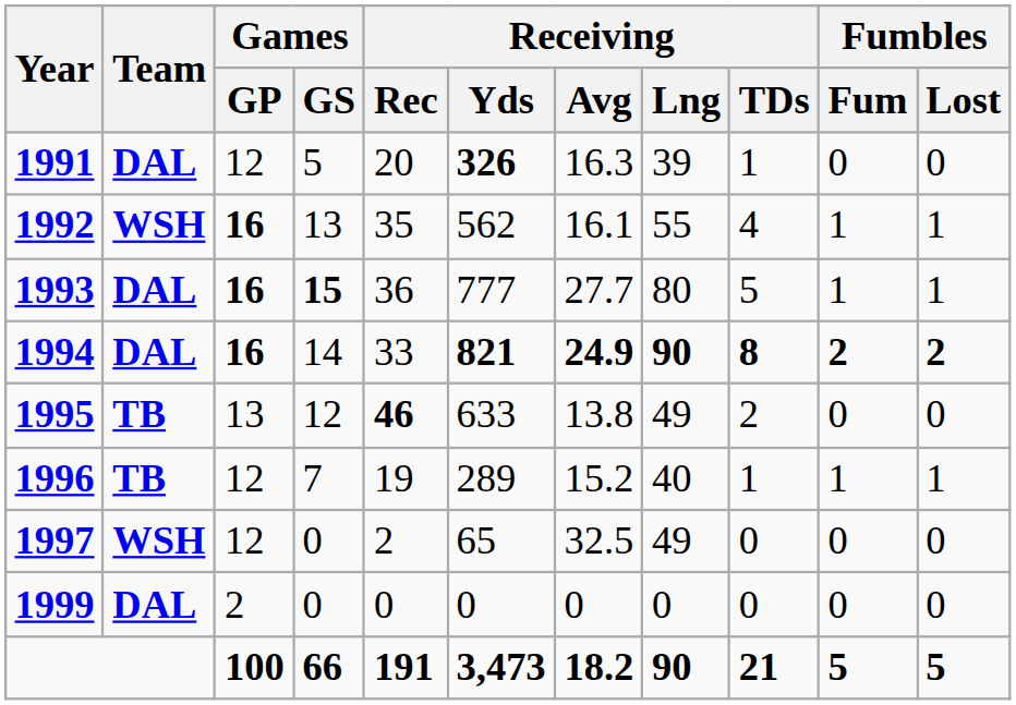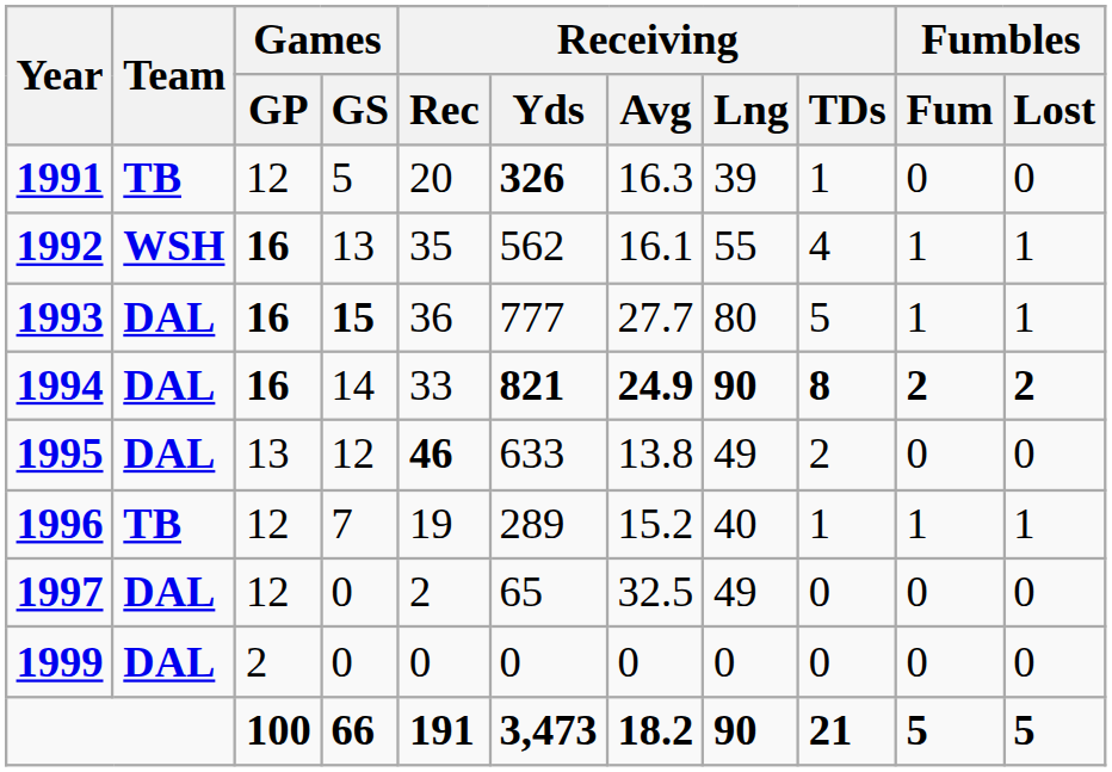1991 | Team: DAL -> TB
1995 | Team: TB -> DAL
1997 | Team: WSH -> DAL
